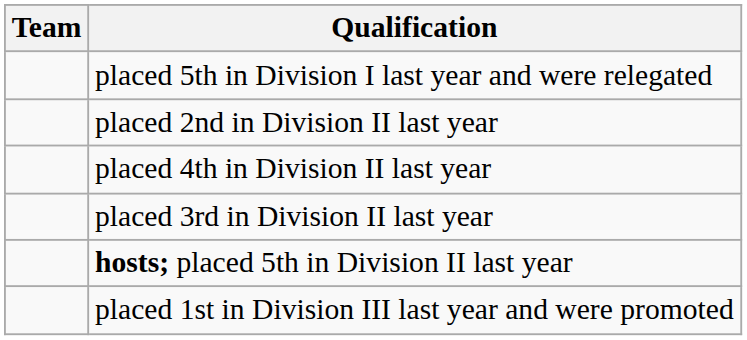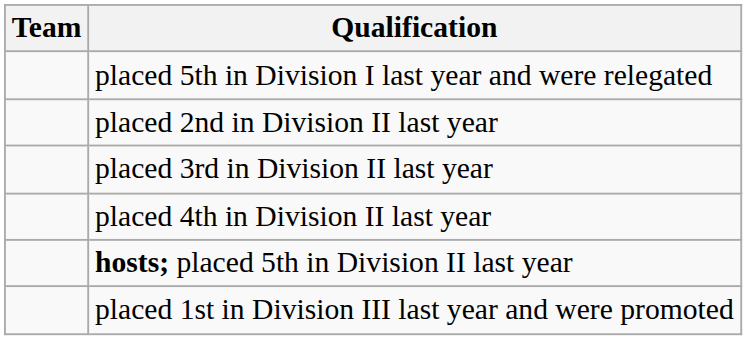rows swapped: placed 3rd in Division II last year <-> placed 4th in Division II last year
